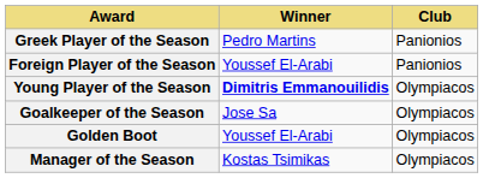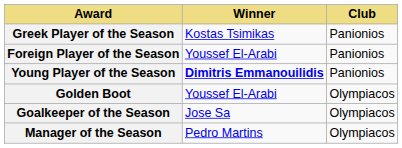Greek Player of the Season | Winner: Pedro Martins -> Kostas Tsimikas
Young Player of the Season | Club: Olympiacos -> Panionios
rows swapped: Goalkeeper of the Season <-> Golden Boot
Manager of the Season | Winner: Kostas Tsimikas -> Pedro Martins
